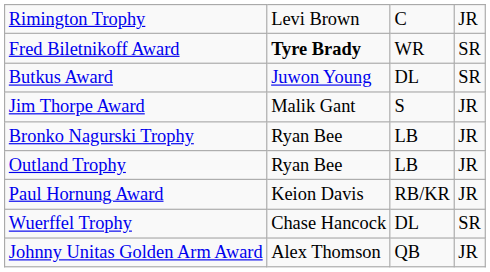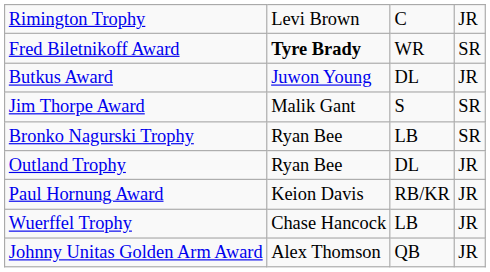Butkus Award | column 4: SR -> JR
Jim Thorpe Award | column 4: JR -> SR
Bronko Nagurski Trophy | column 4: JR -> SR
Outland Trophy | column 3: LB -> DL
Wuerffel Trophy | column 3: DL -> LB
Wuerffel Trophy | column 4: SR -> JR
